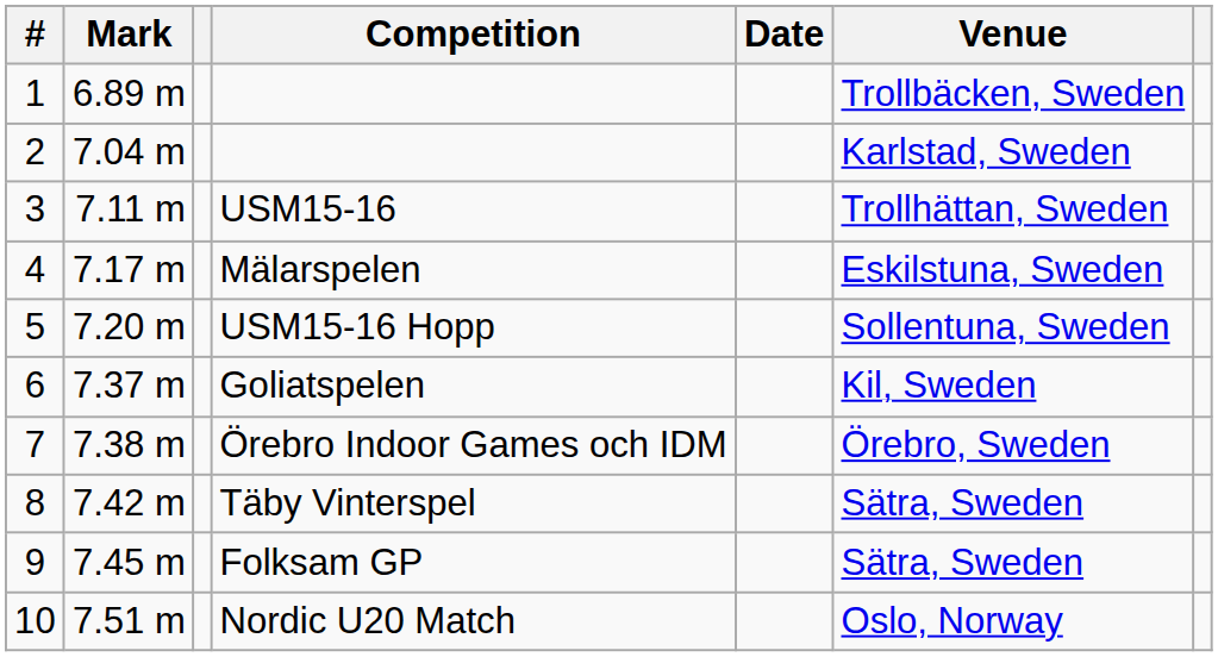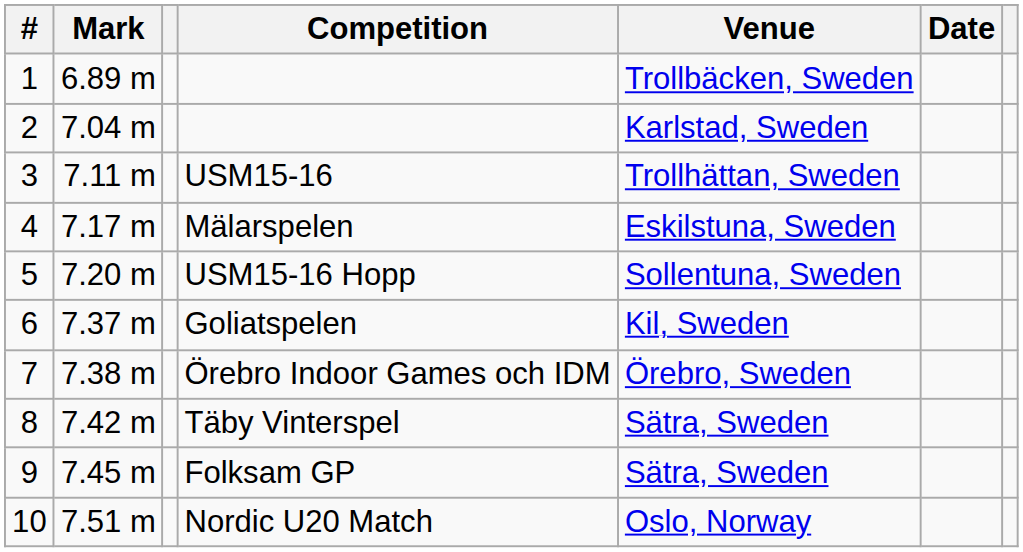columns swapped: Venue <-> Date
